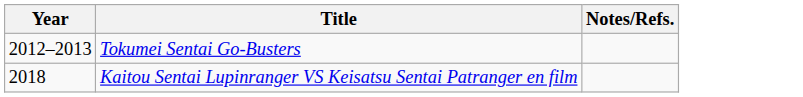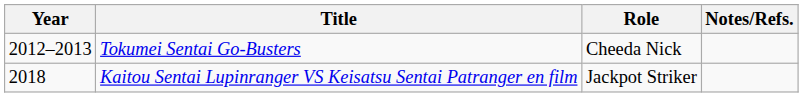+ column: Role | Cheeda Nick | Jackpot Striker
